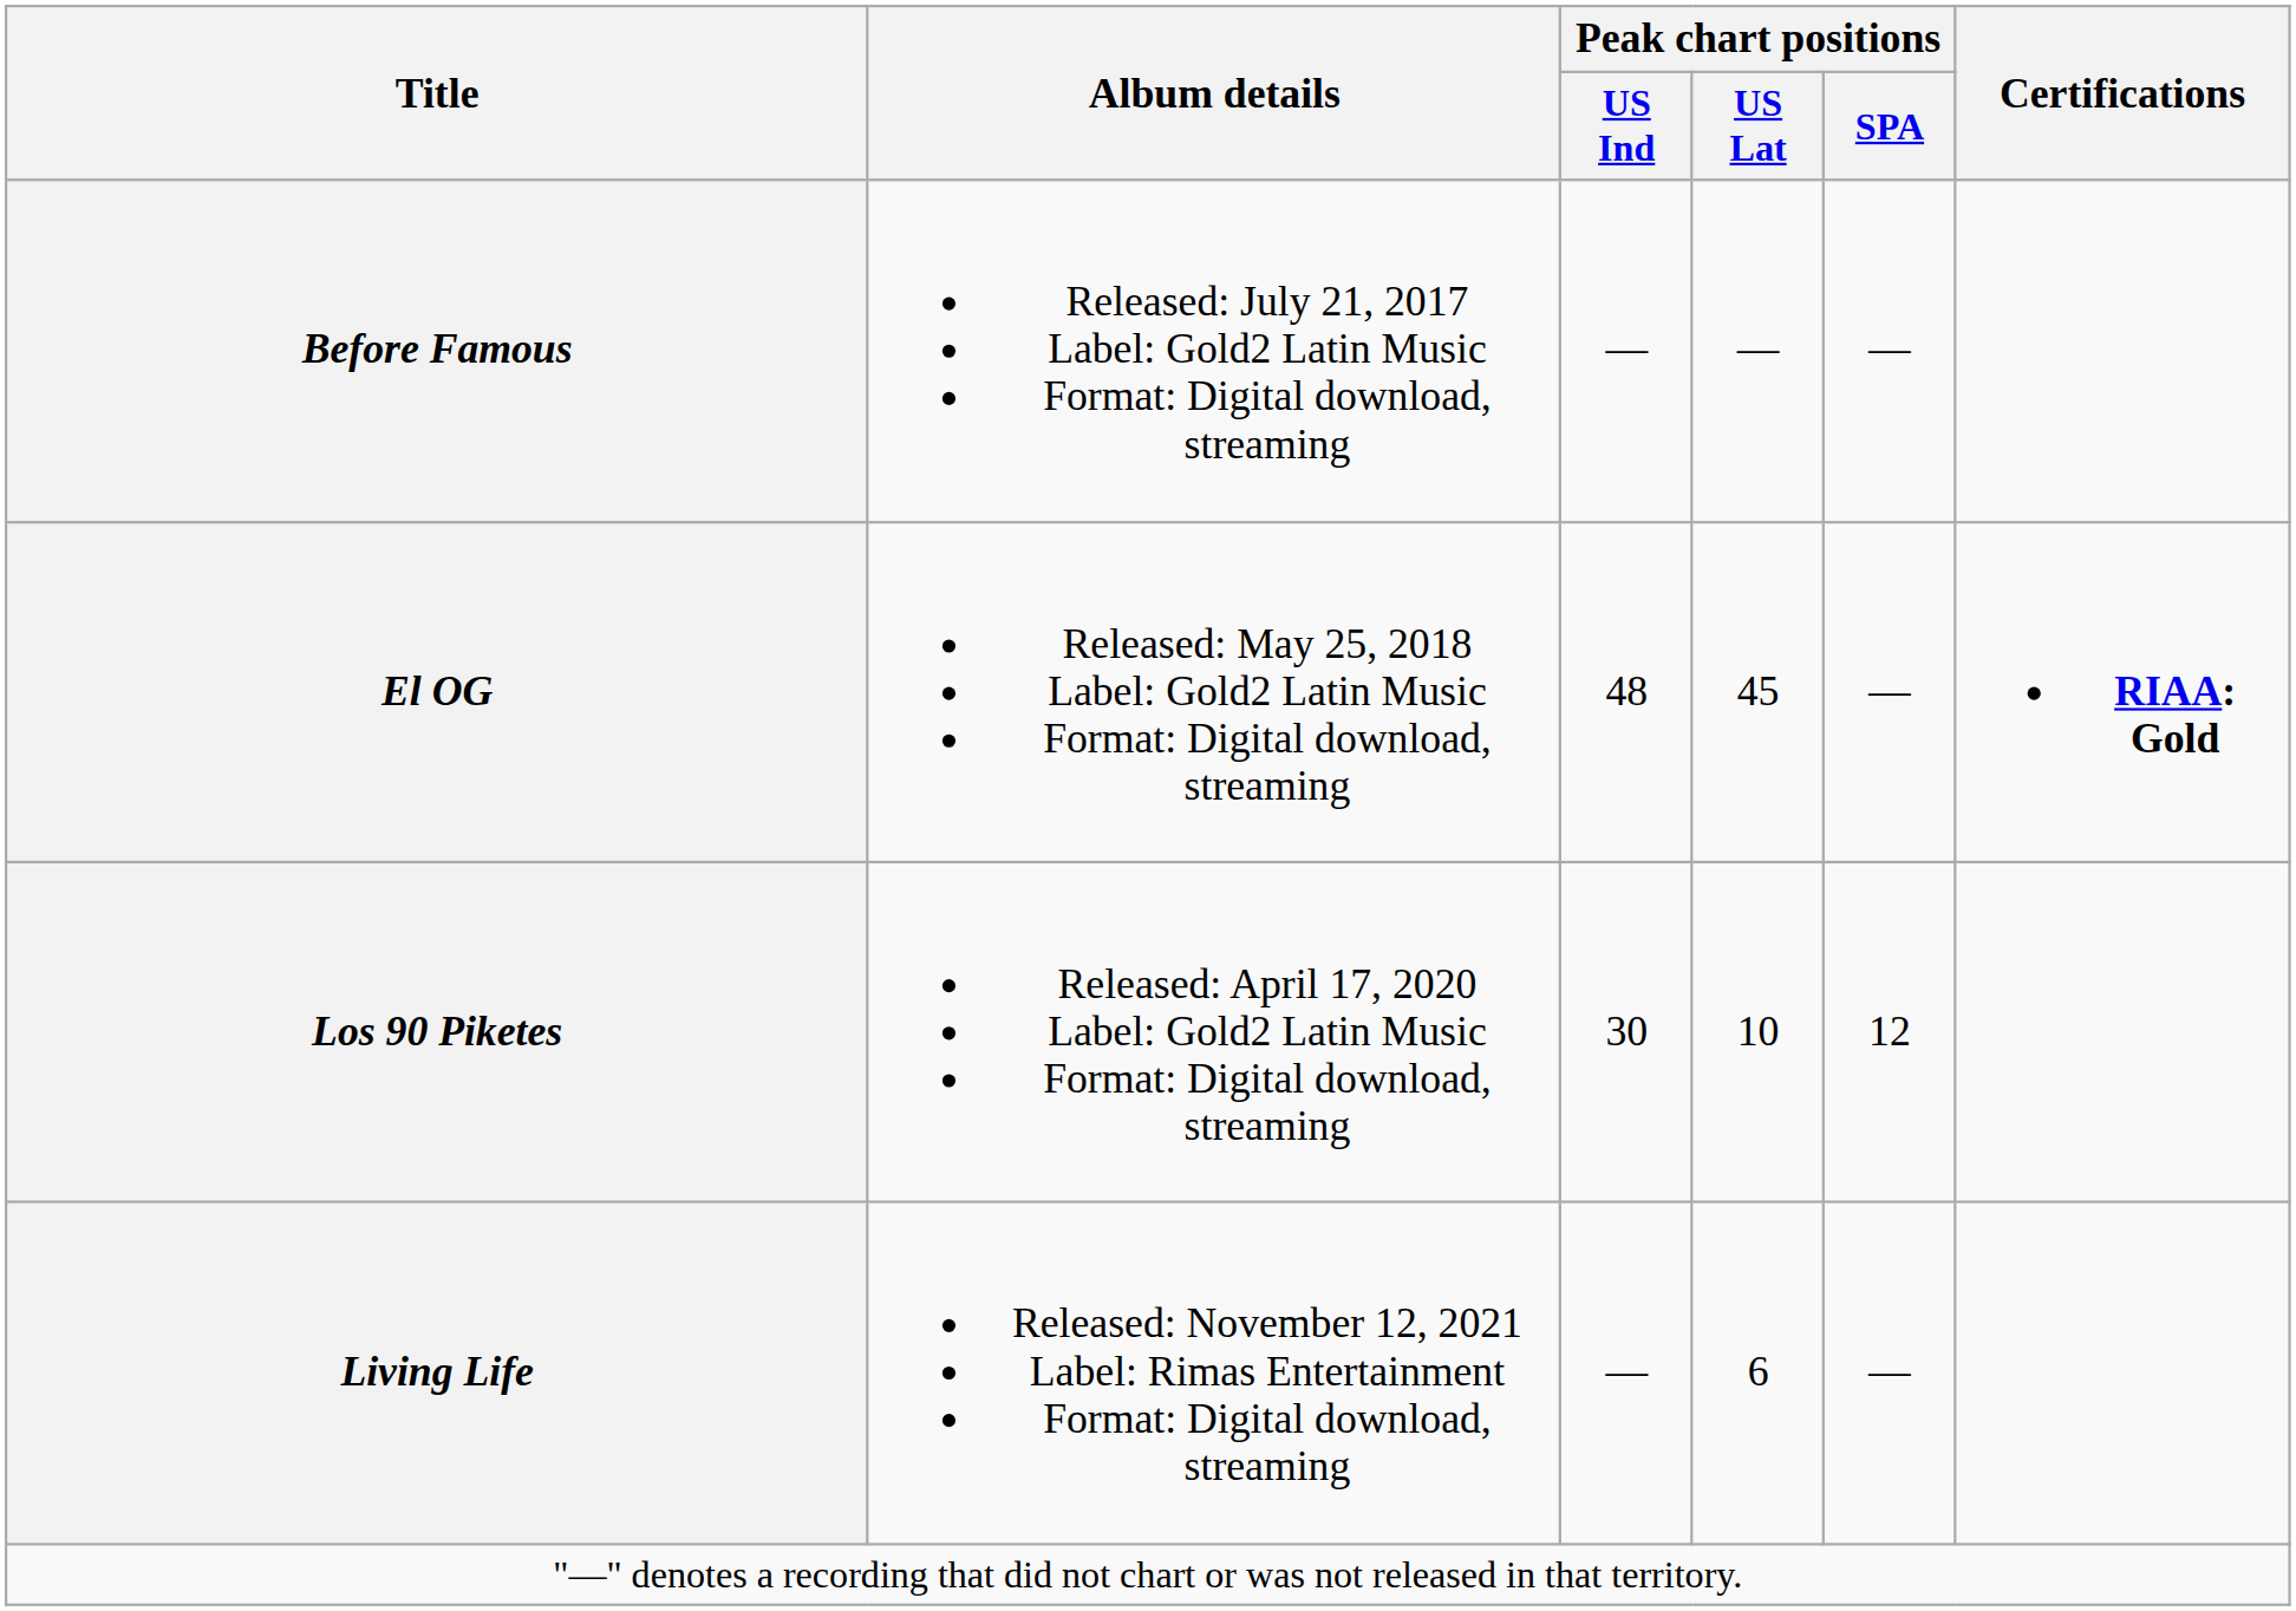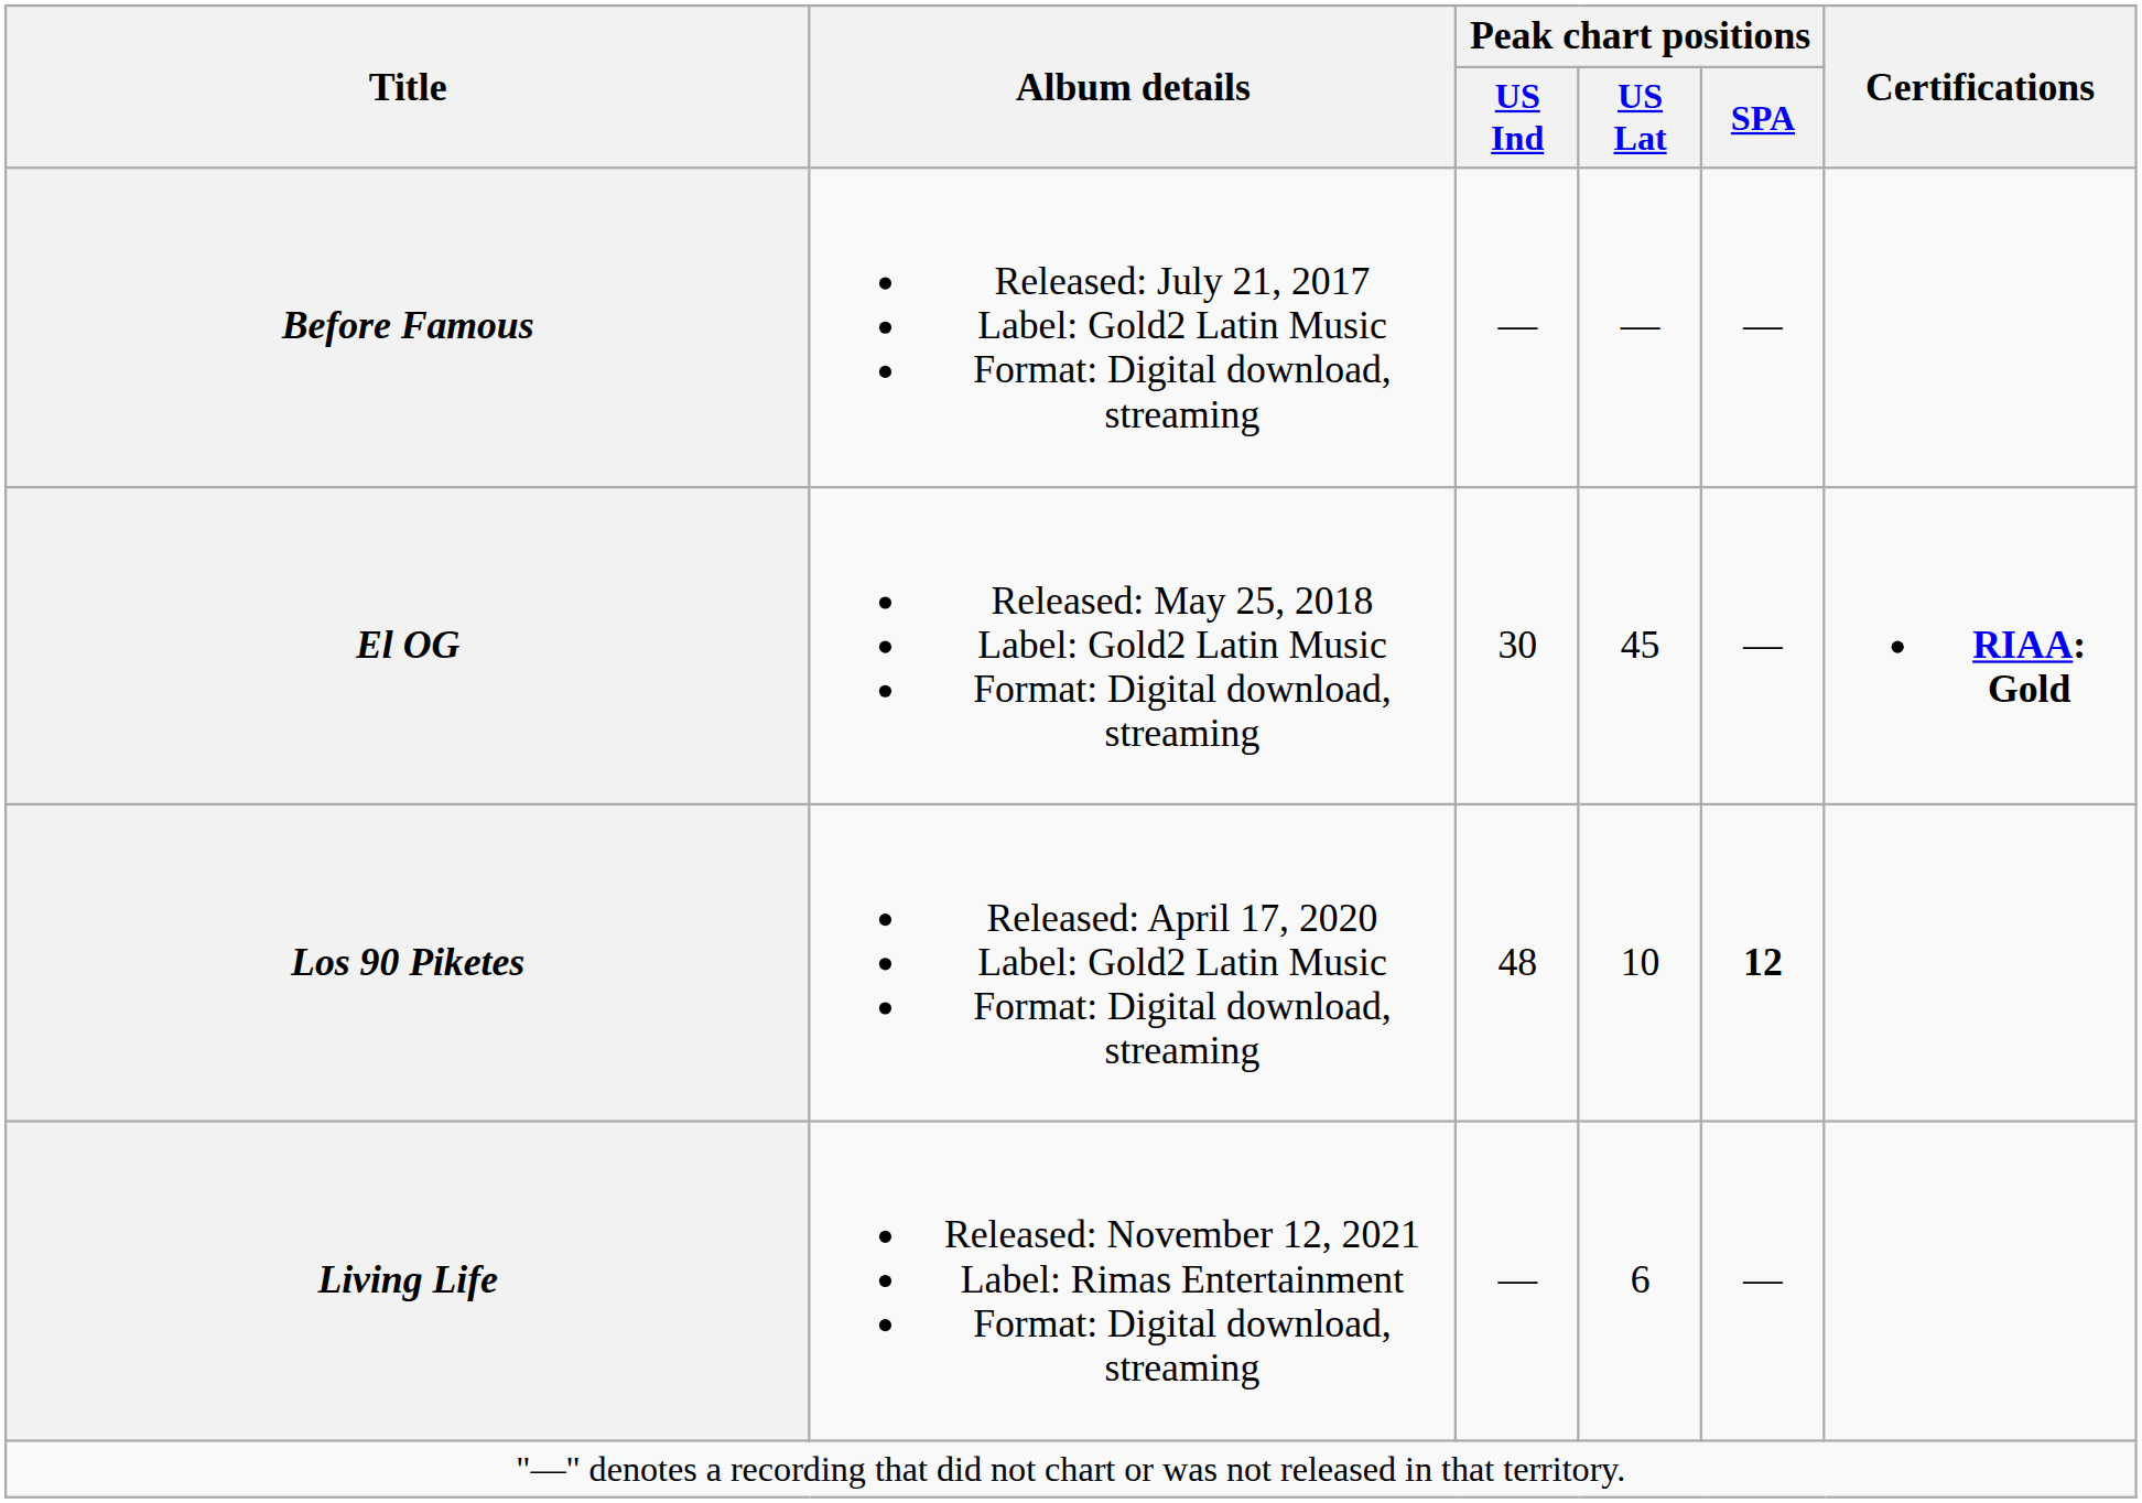El OG | Peak chart positions / US Ind: 48 -> 30
Los 90 Piketes | Peak chart positions / US Ind: 30 -> 48
Los 90 Piketes | Peak chart positions / SPA: normal -> bold
